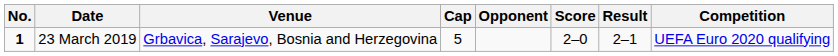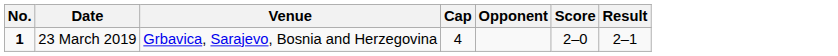- column: Competition | UEFA Euro 2020 qualifying
23 March 2019 | Cap: 5 -> 4
